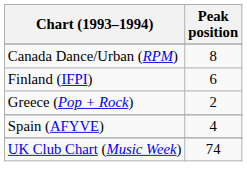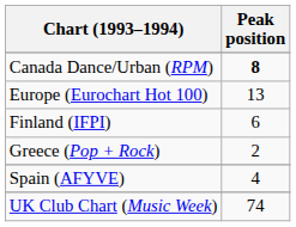Canada Dance/Urban (RPM) | Peak position: normal -> bold
+ row: Europe (Eurochart Hot 100) | 13
